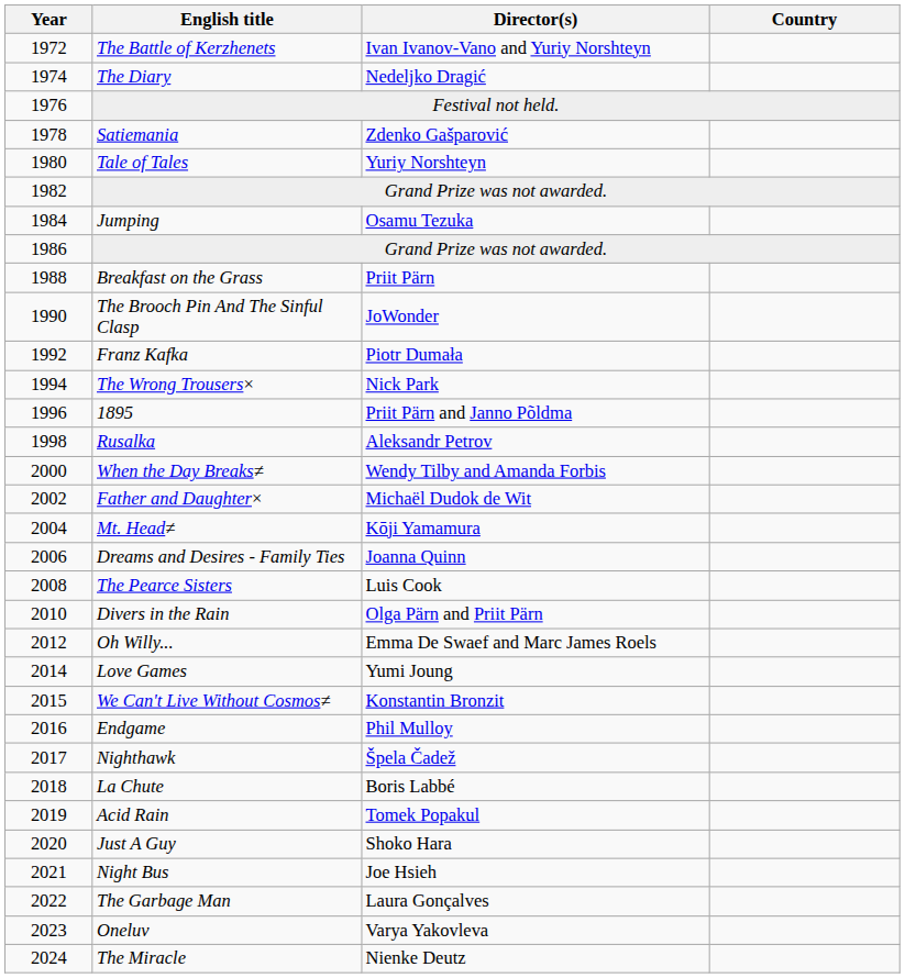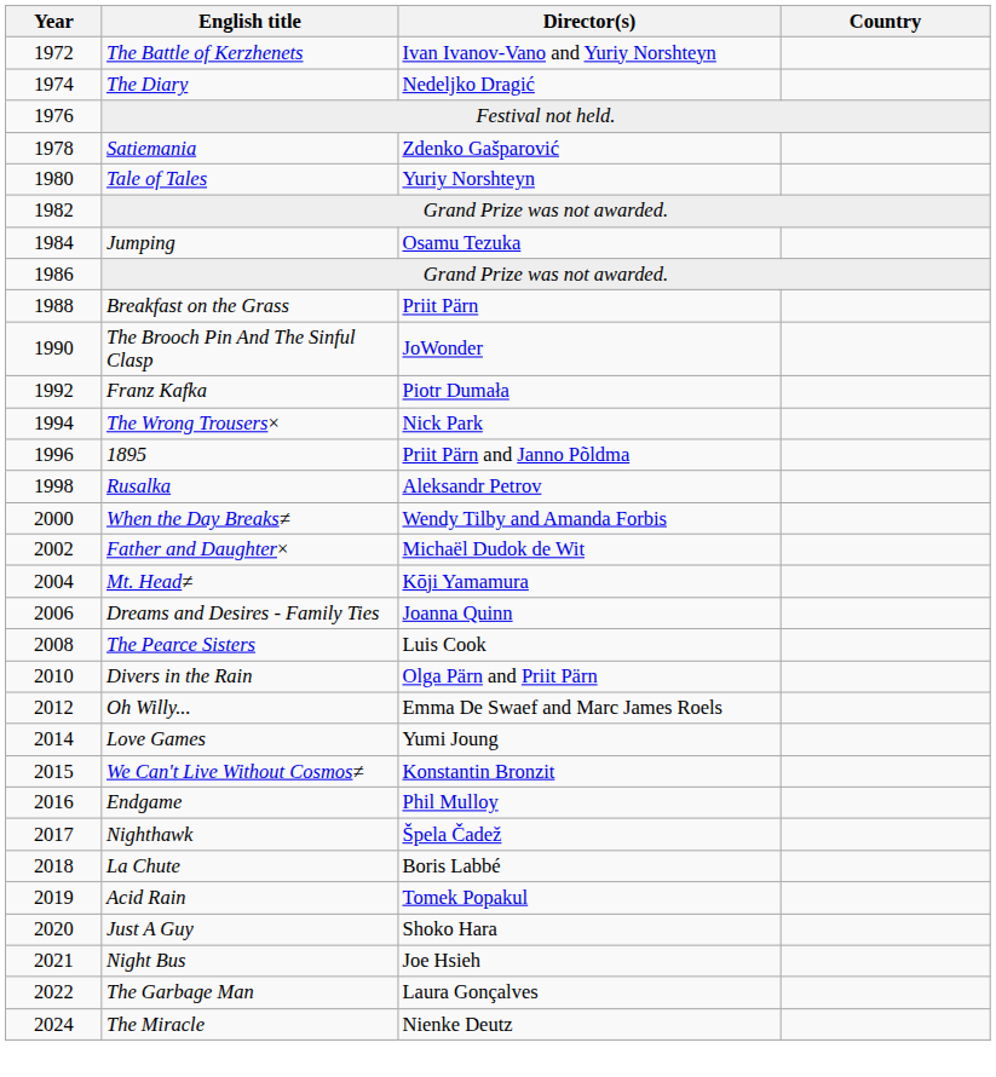- row: 2023 | Oneluv | Varya Yakovleva
